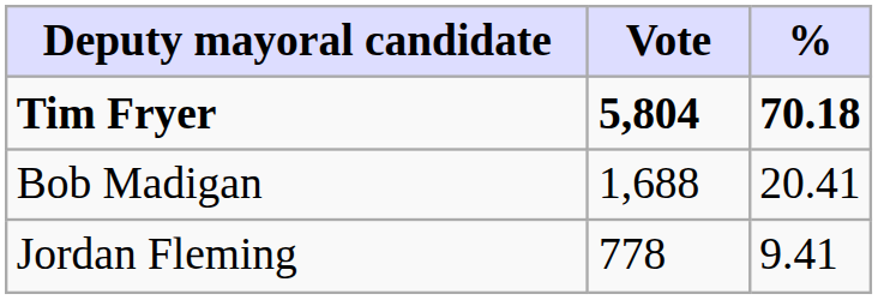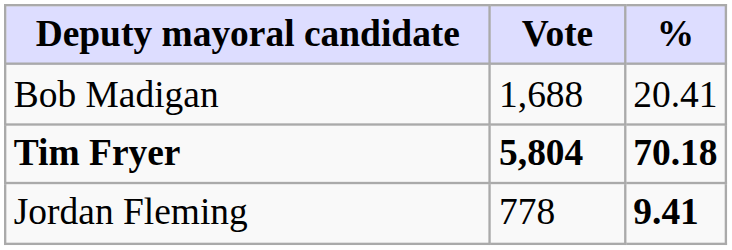rows swapped: Tim Fryer <-> Bob Madigan
Jordan Fleming | %: normal -> bold
